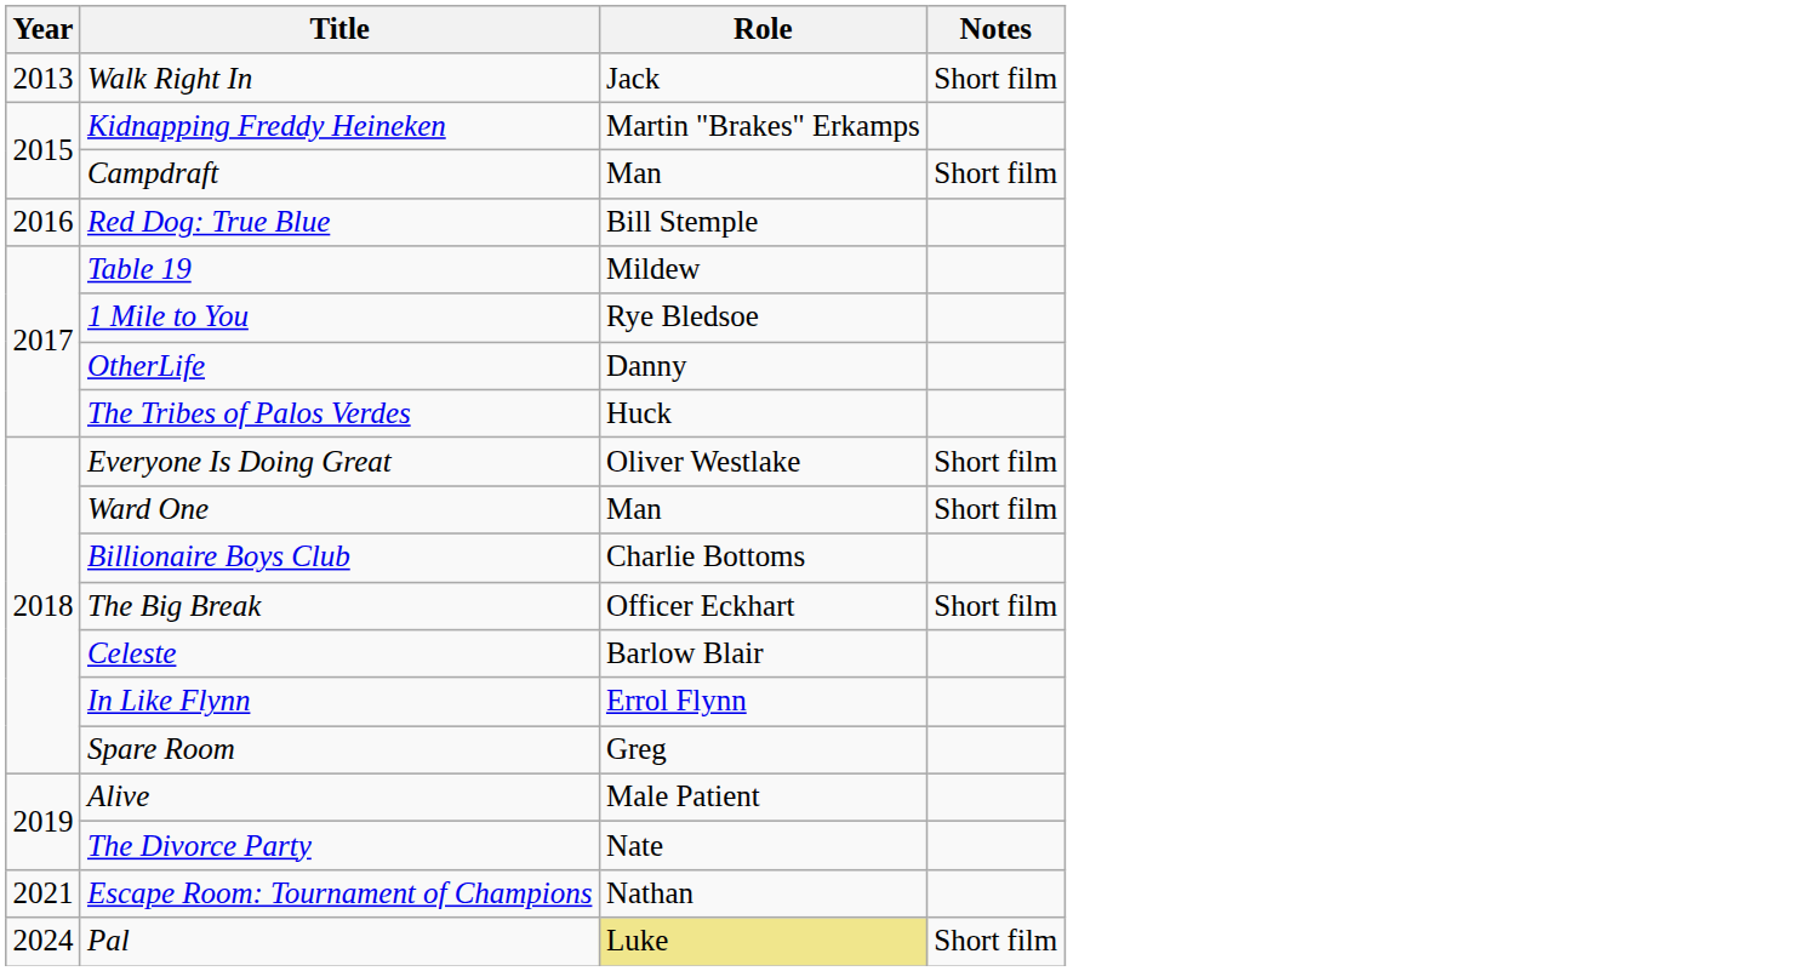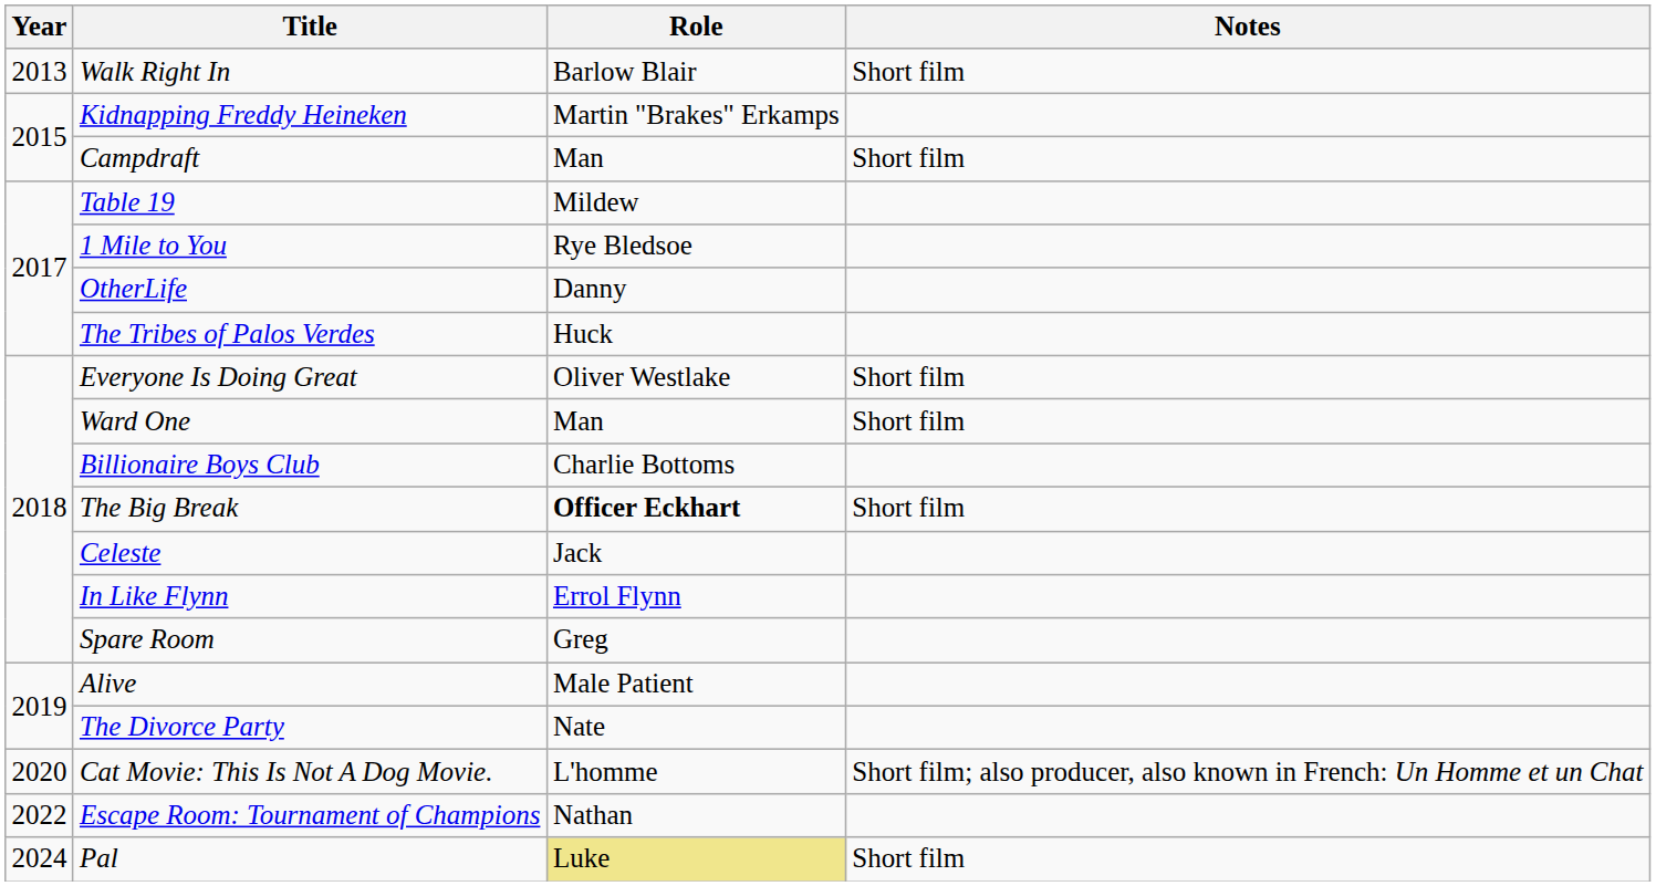Walk Right In | Role: Jack -> Barlow Blair
- row: 2016 | Red Dog: True Blue | Bill Stemple
The Big Break | Role: normal -> bold
Celeste | Role: Barlow Blair -> Jack
+ row: 2020 | Cat Movie: This Is Not A Dog Movie. | L'homme | Short film; also producer, also known in French: Un Homme et un Chat
Escape Room: Tournament of Champions | Year: 2021 -> 2022
